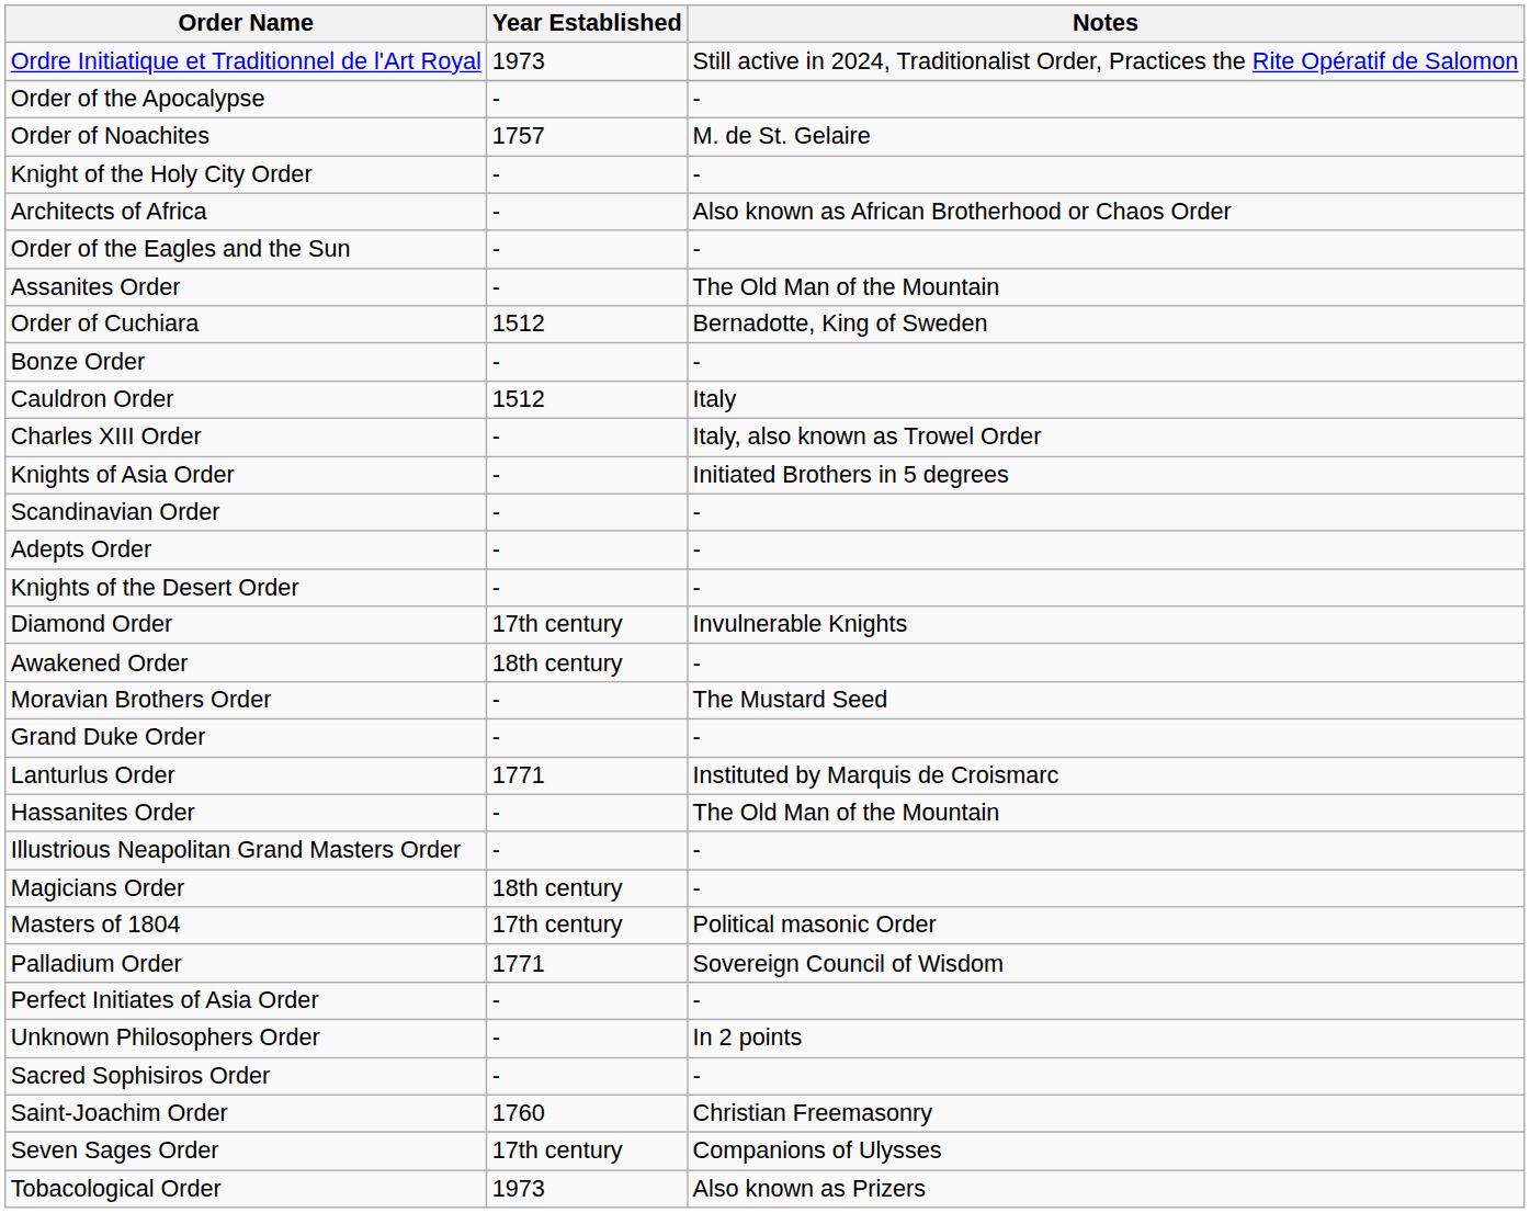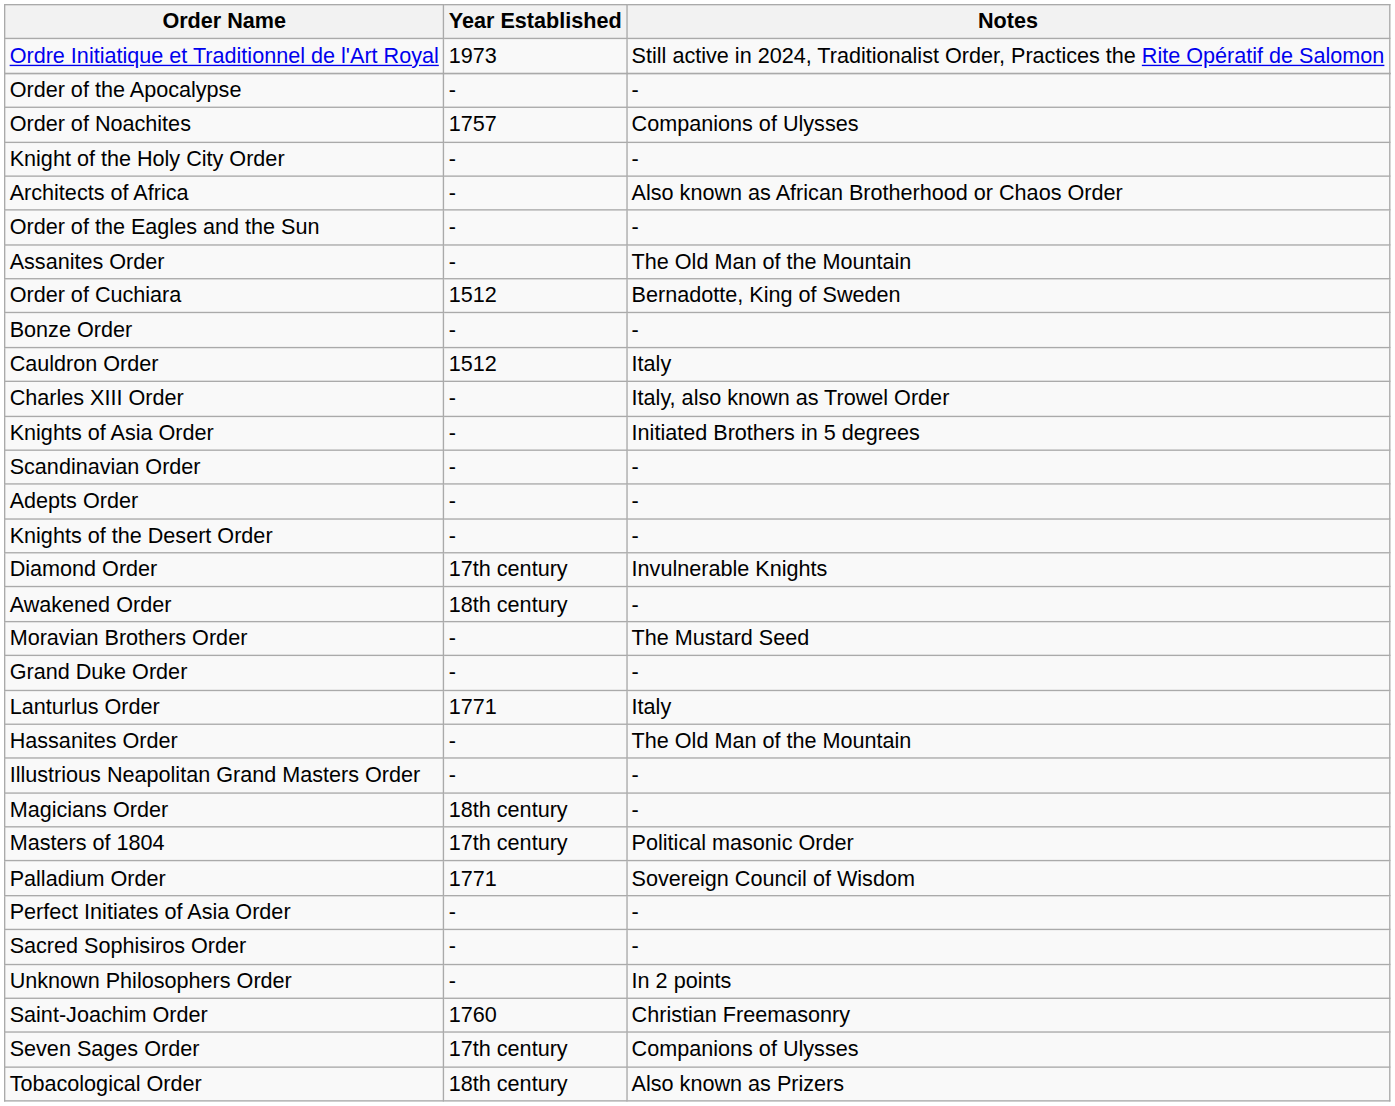Order of Noachites | Notes: M. de St. Gelaire -> Companions of Ulysses
Lanturlus Order | Notes: Instituted by Marquis de Croismarc -> Italy
rows swapped: Unknown Philosophers Order <-> Sacred Sophisiros Order
Tobacological Order | Year Established: 1973 -> 18th century
